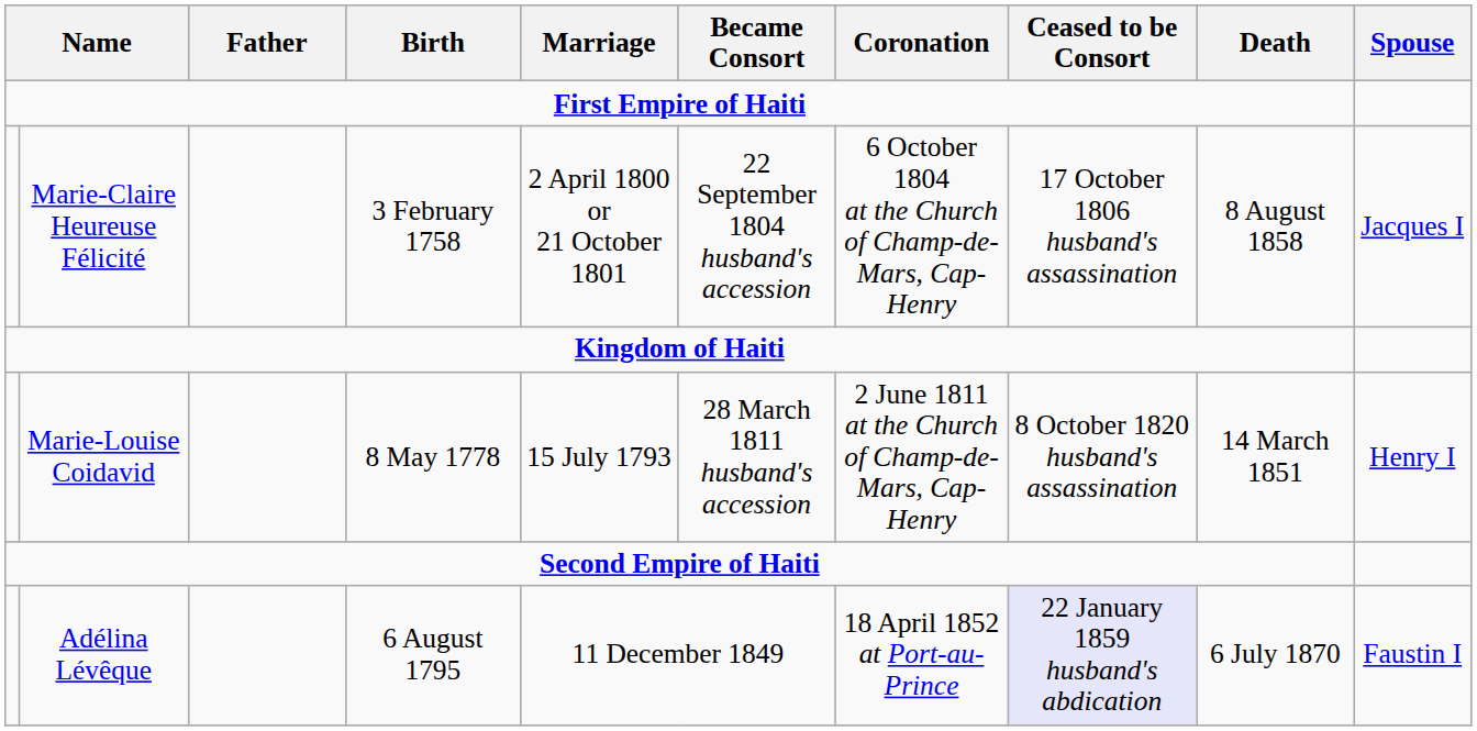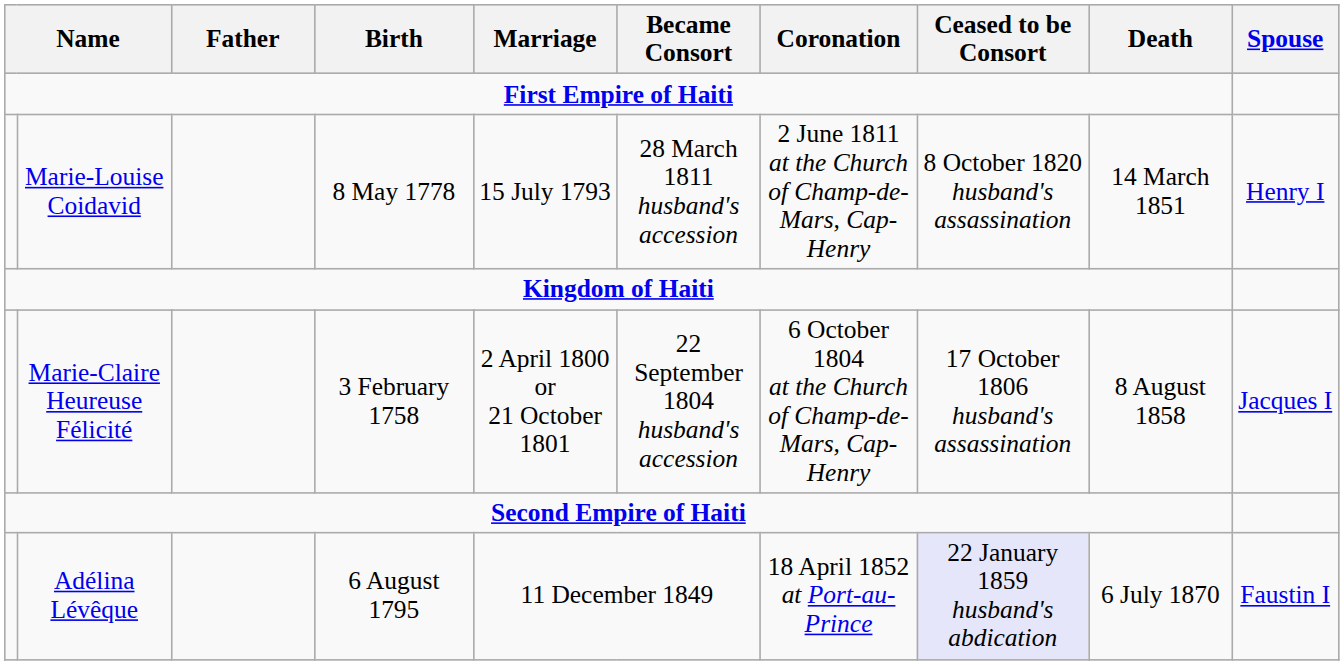rows swapped: Marie-Claire Heureuse Félicité <-> Marie-Louise Coidavid
